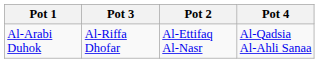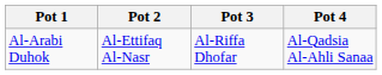columns swapped: Pot 2 <-> Pot 3
